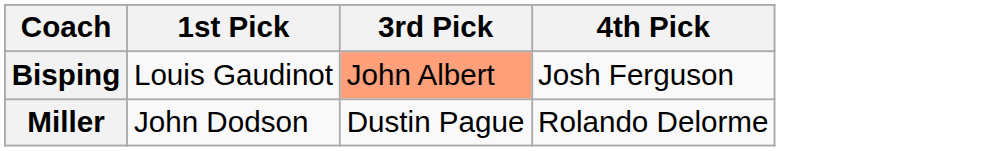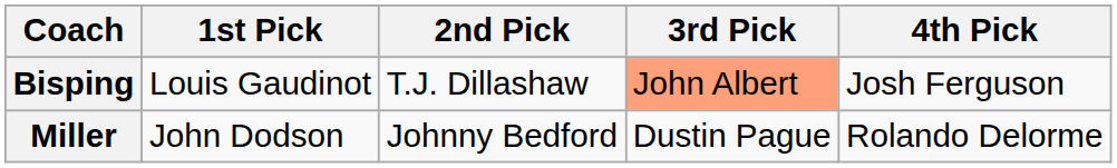+ column: 2nd Pick | T.J. Dillashaw | Johnny Bedford
